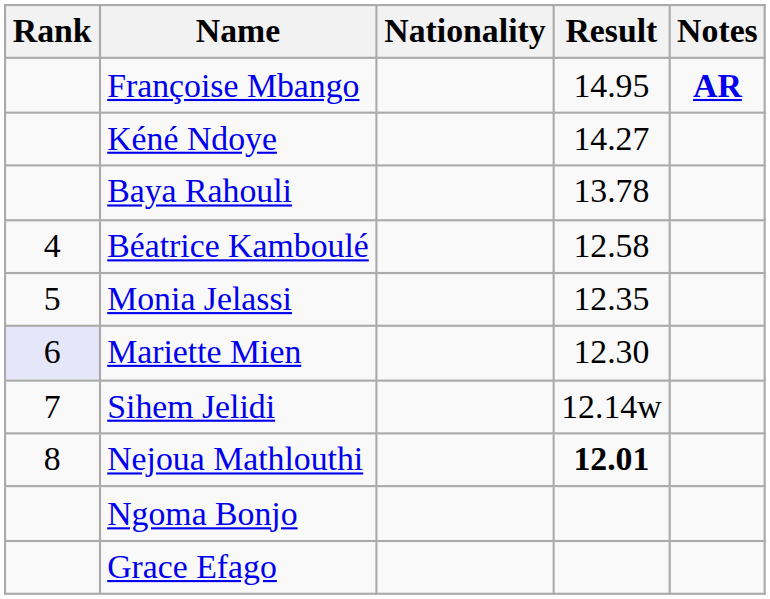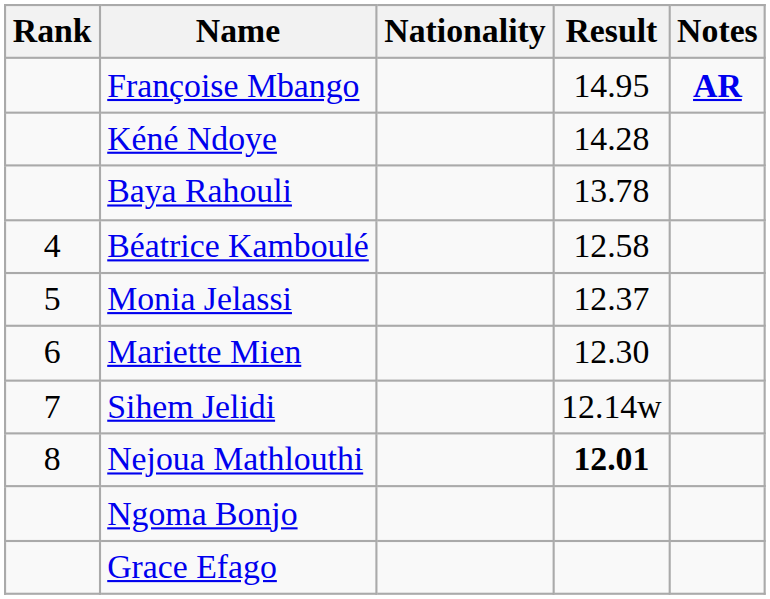Kéné Ndoye | Result: 14.27 -> 14.28
Monia Jelassi | Result: 12.35 -> 12.37
Mariette Mien | Rank: lavender background -> no background
